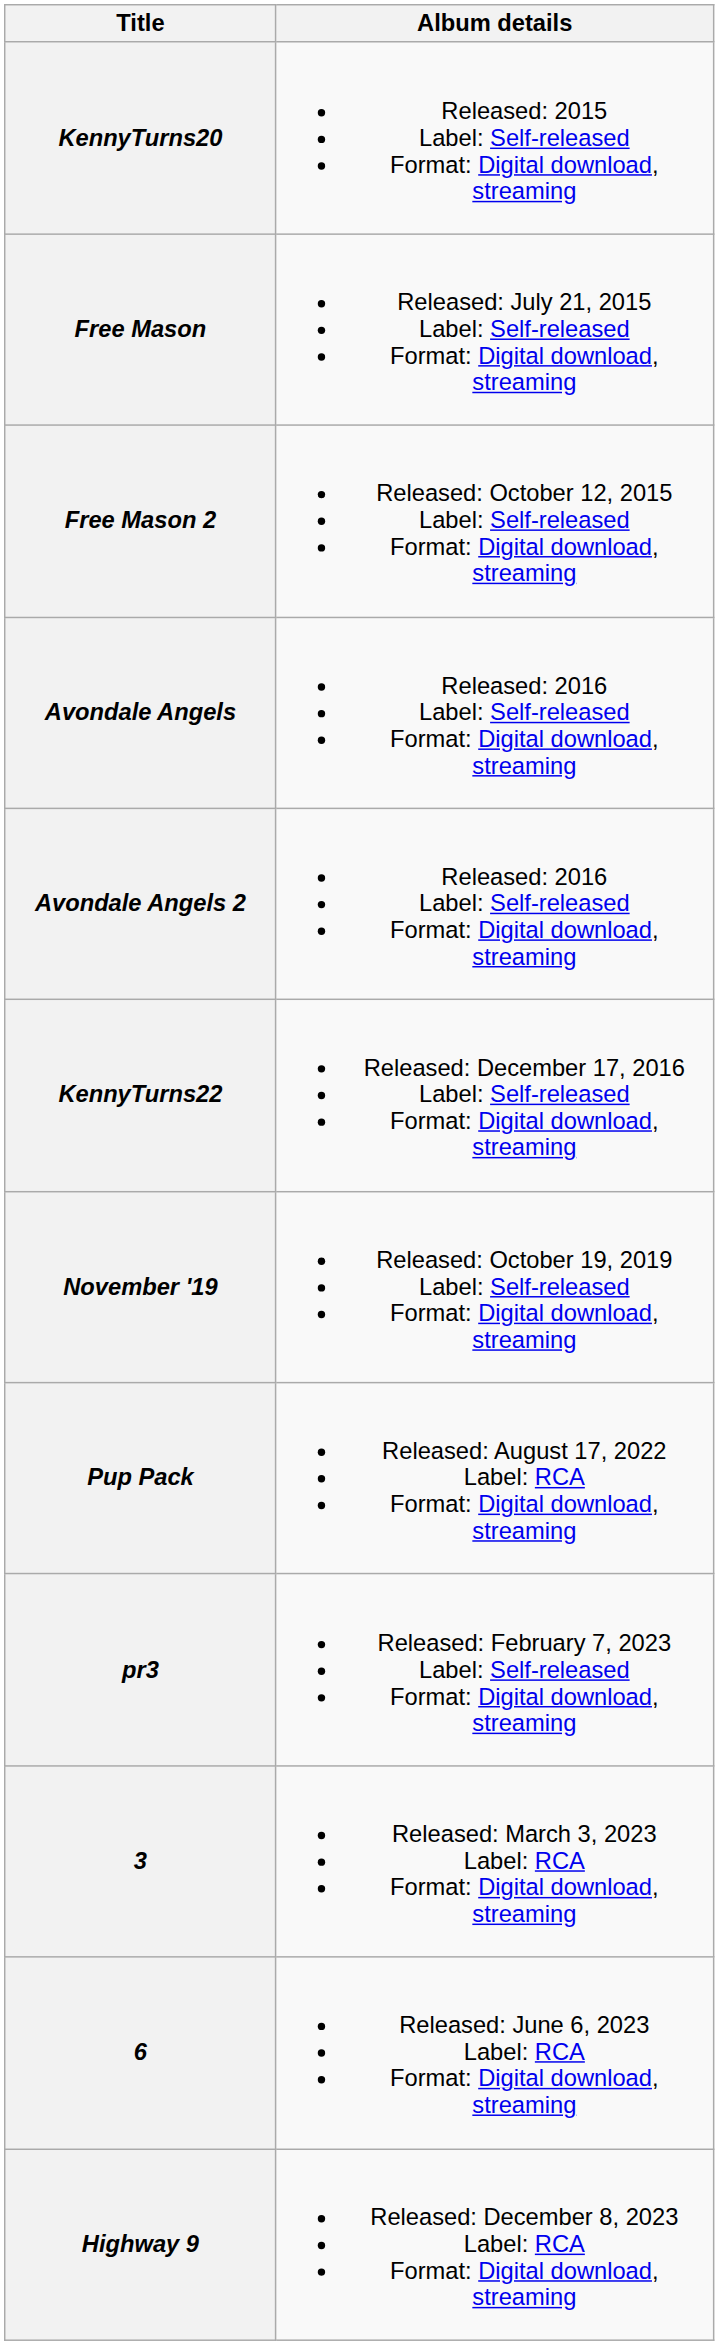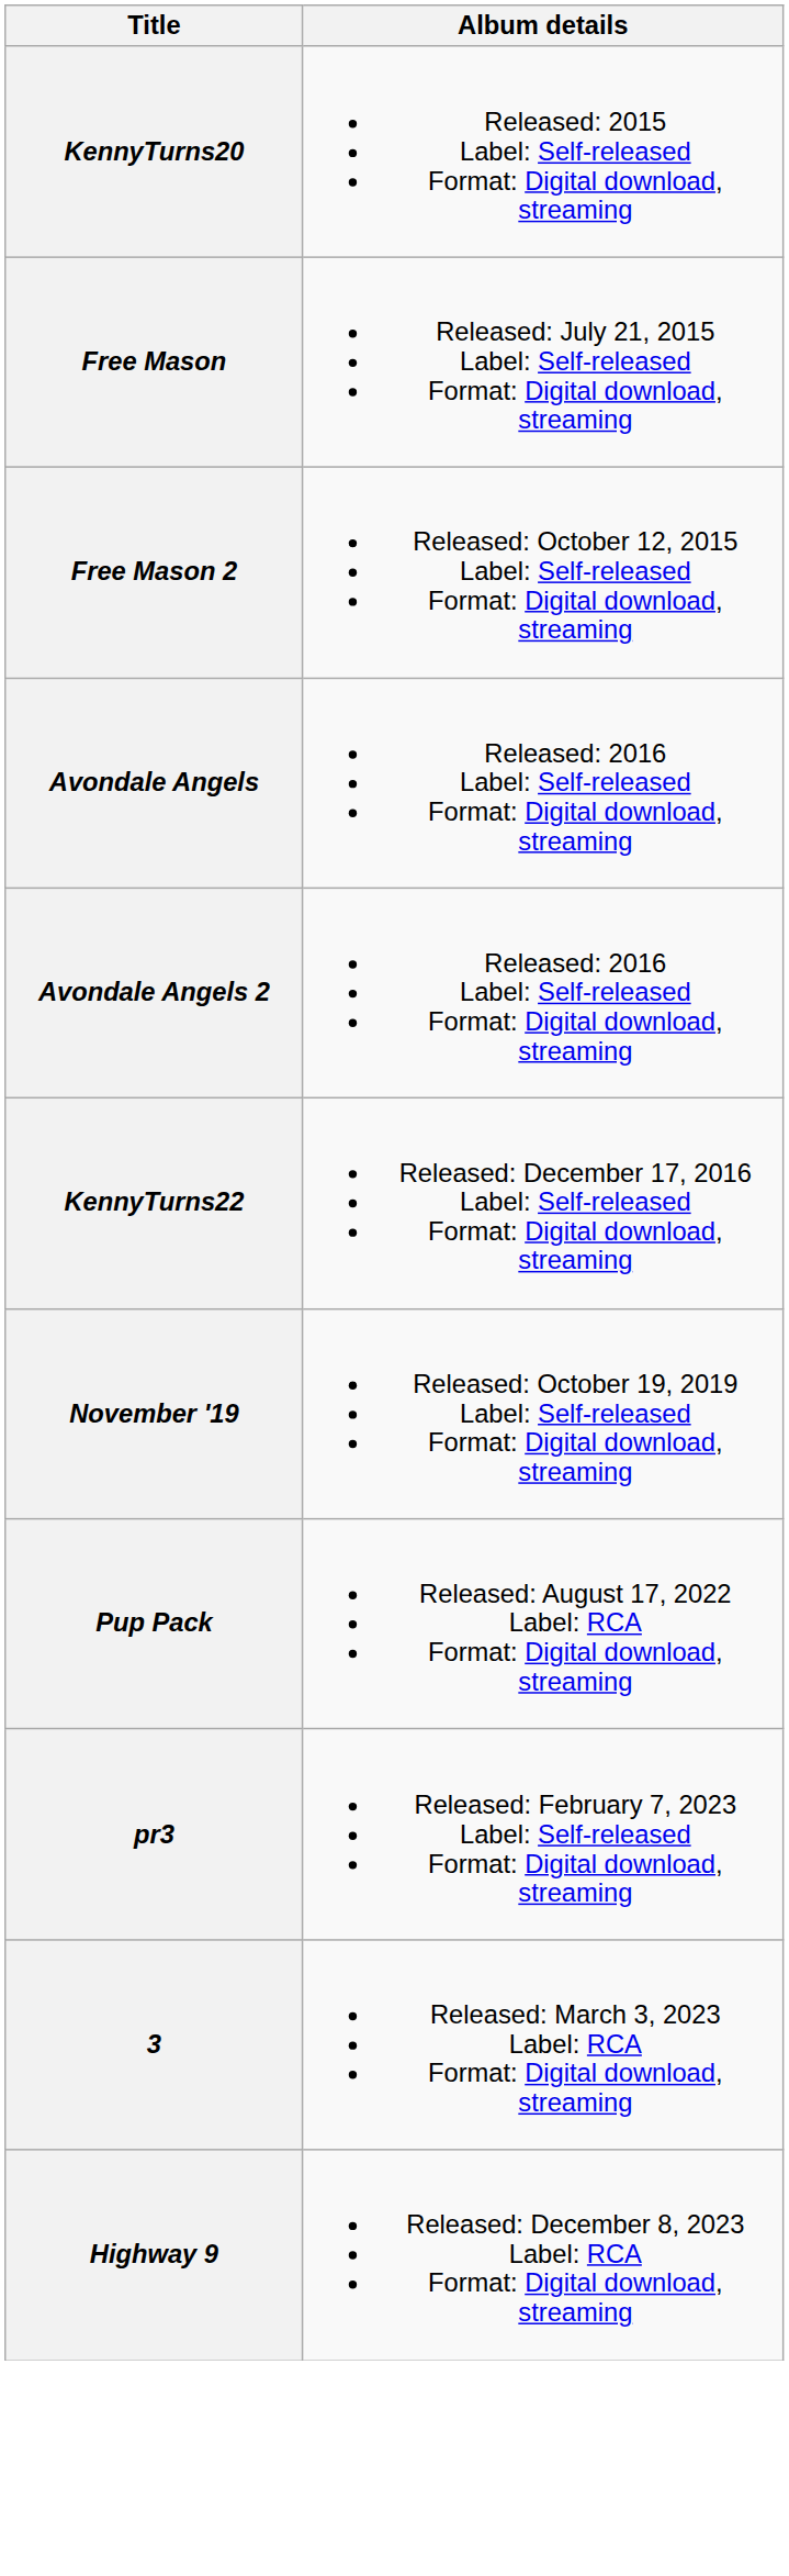- row: 6 | Released: June 6, 2023 Label: RCA Format: Digital download, streaming
